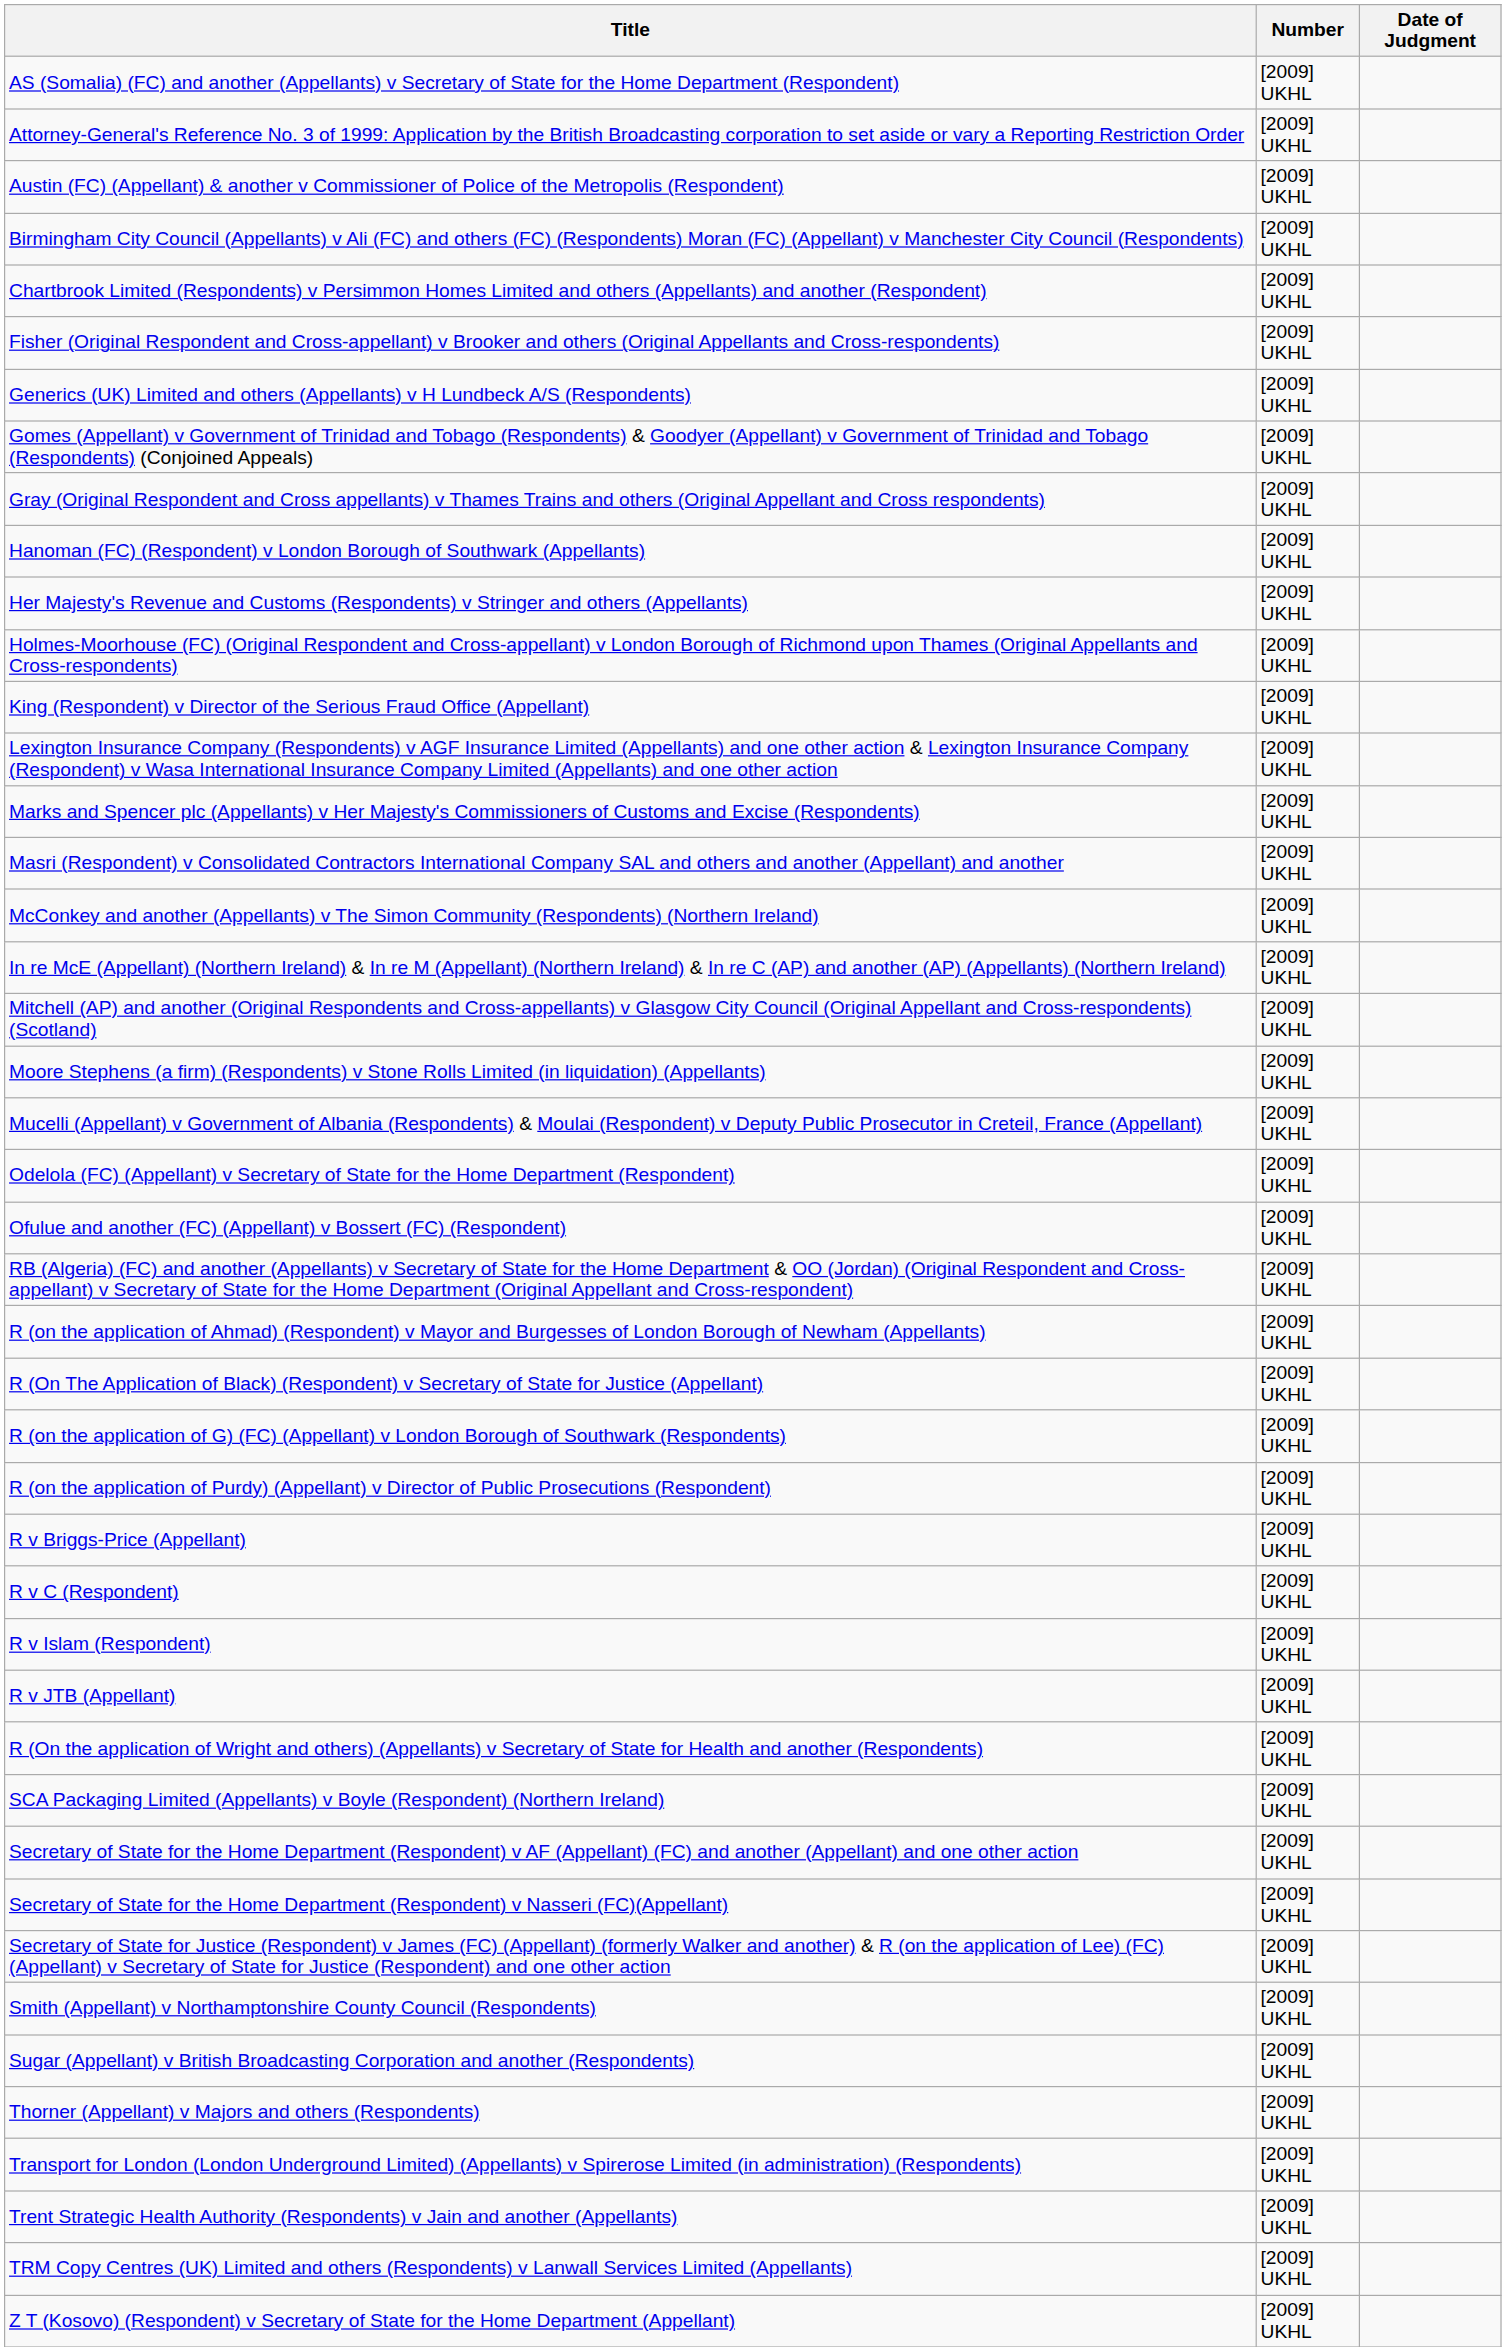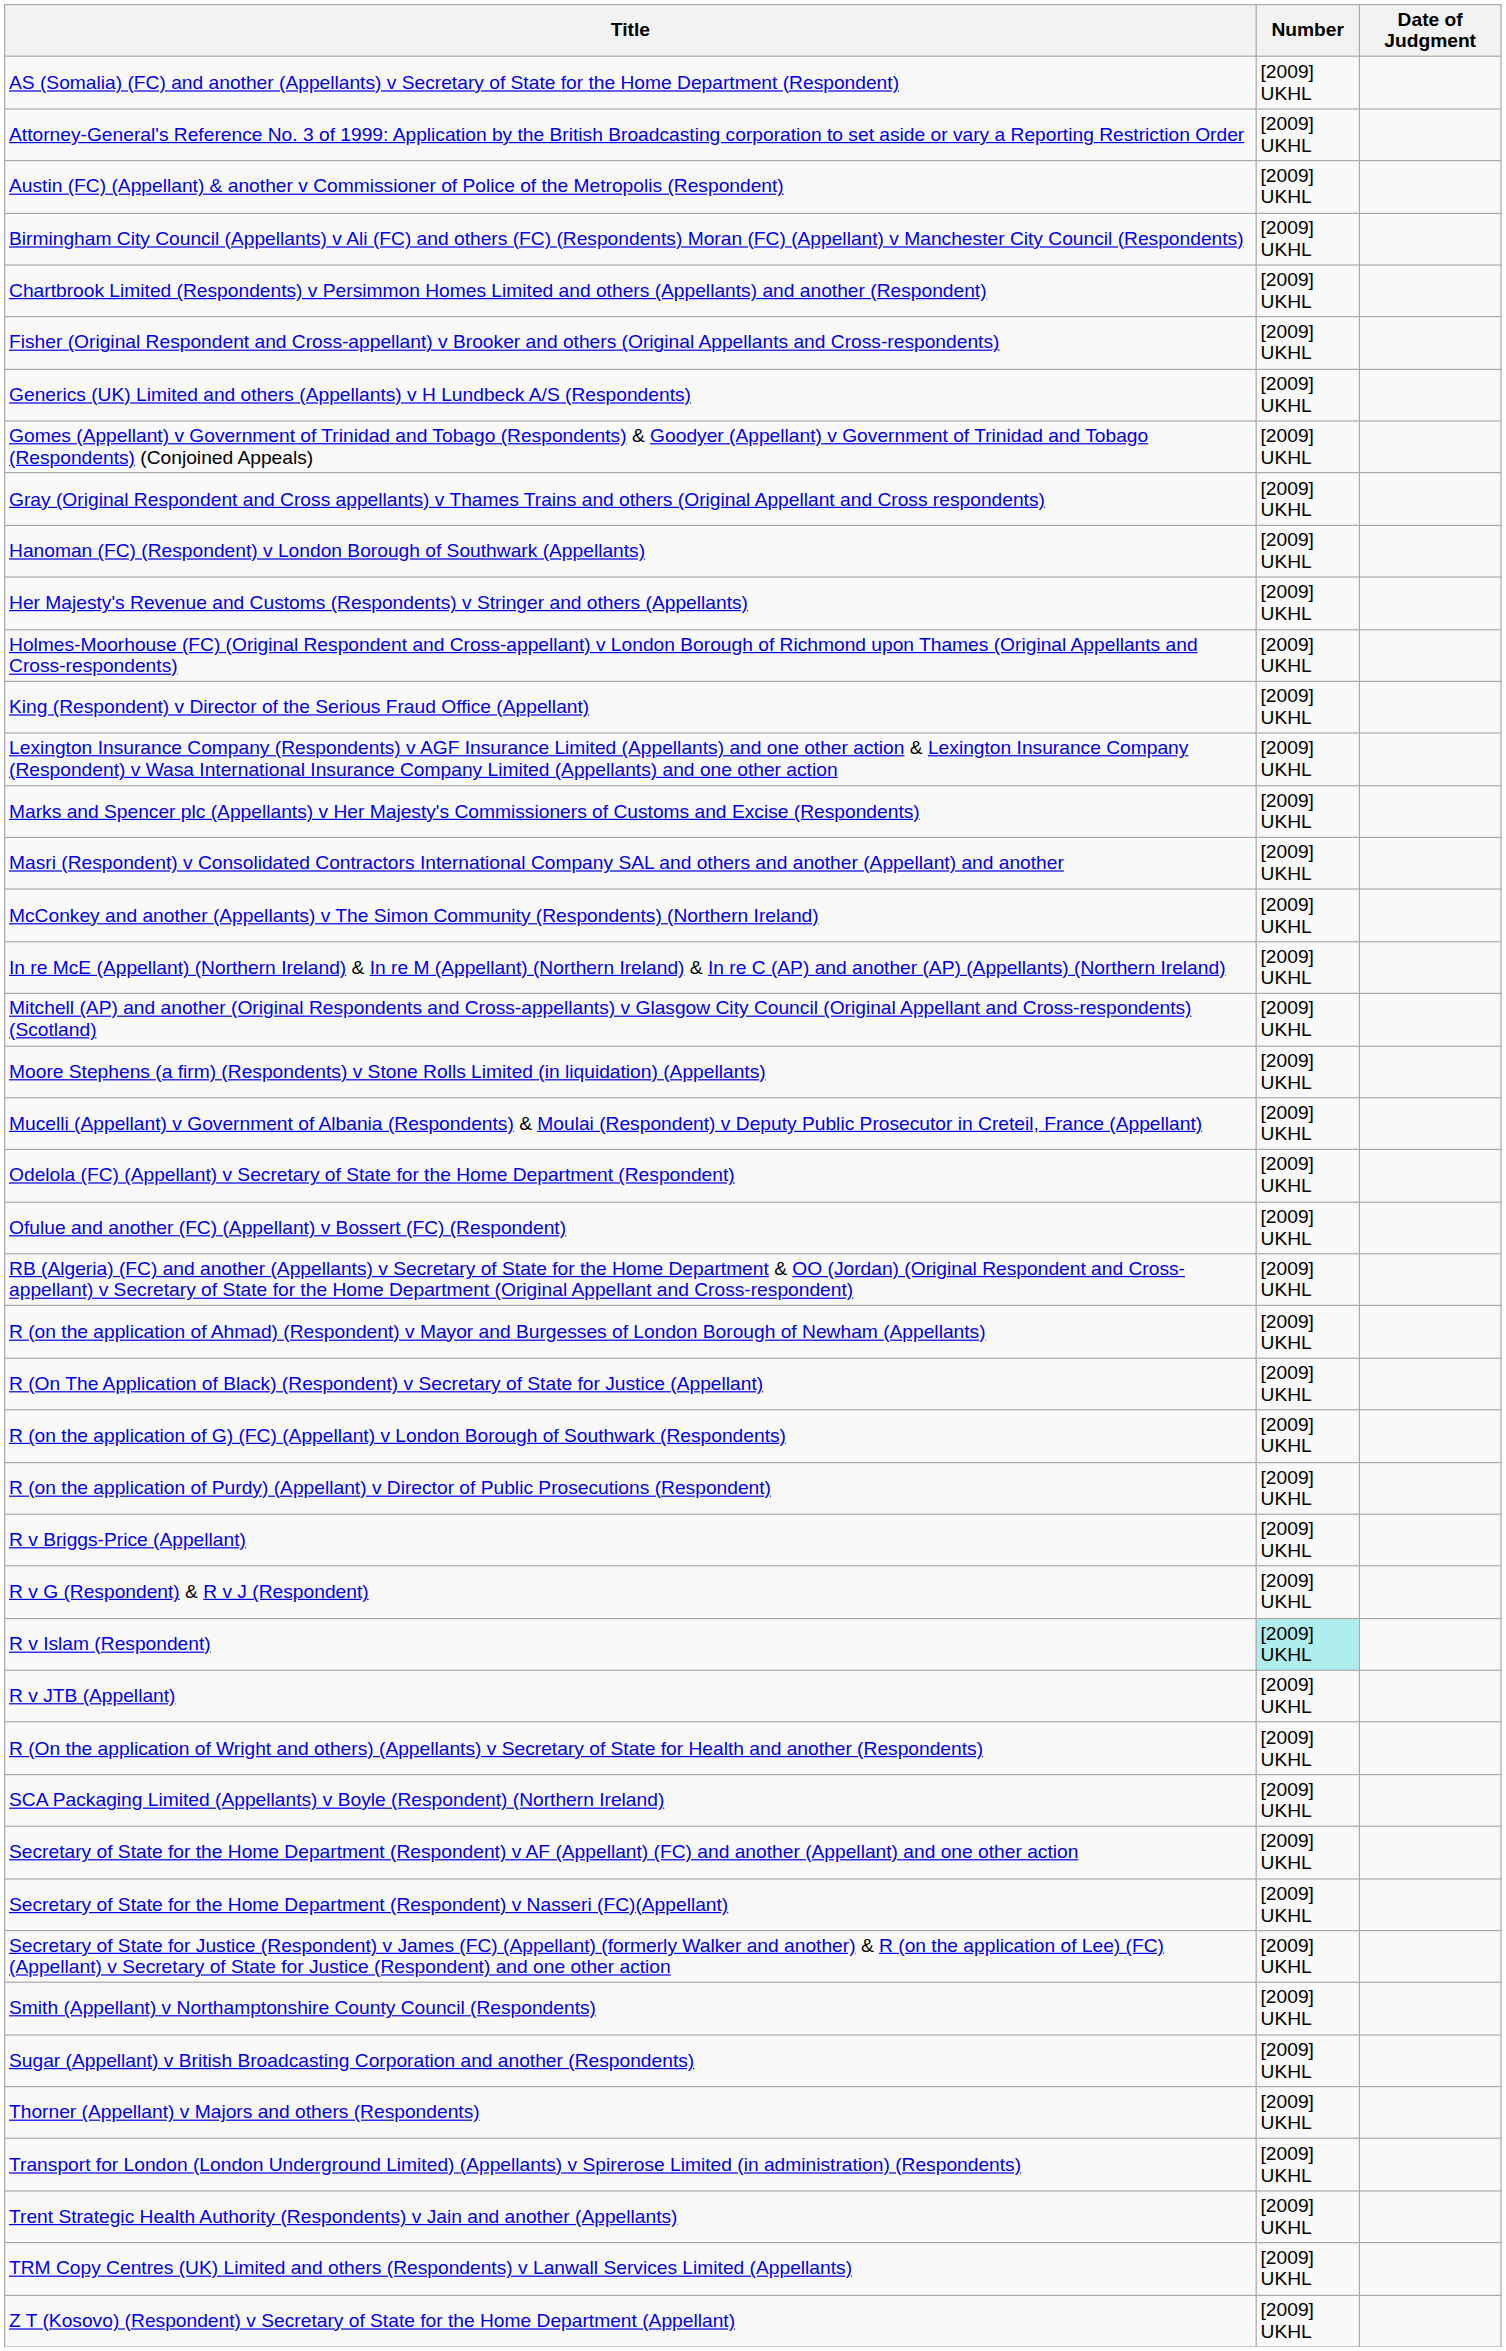- row: R v C (Respondent) | [2009] UKHL
+ row: R v G (Respondent) & R v J (Respondent) | [2009] UKHL
R v Islam (Respondent) | Number: no background -> paleturquoise background
